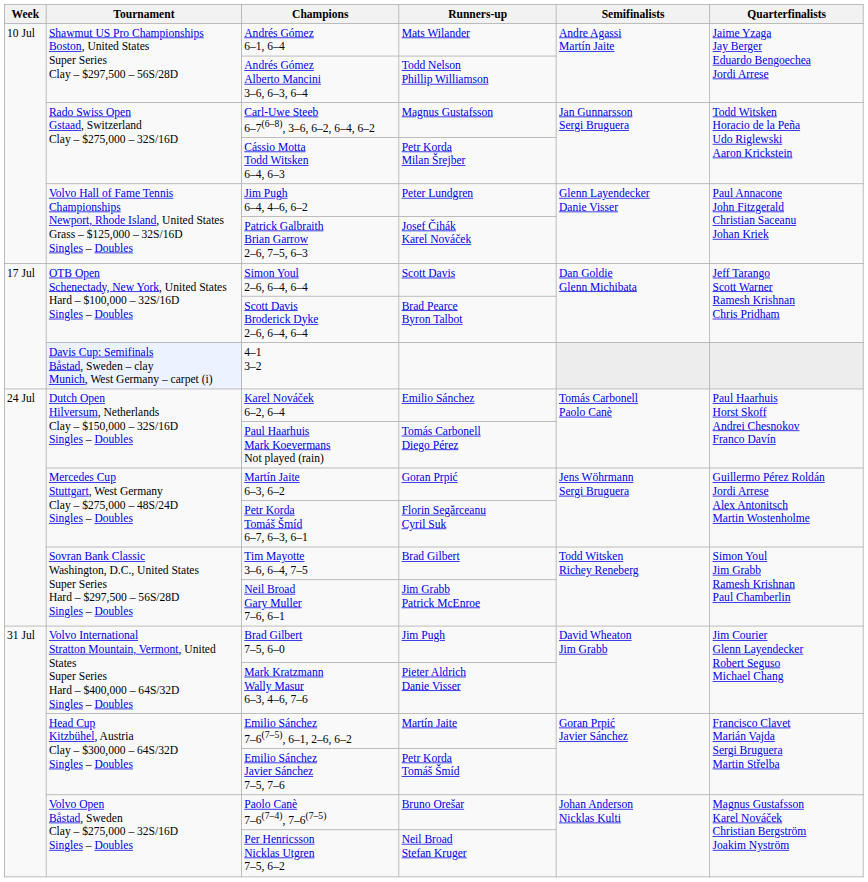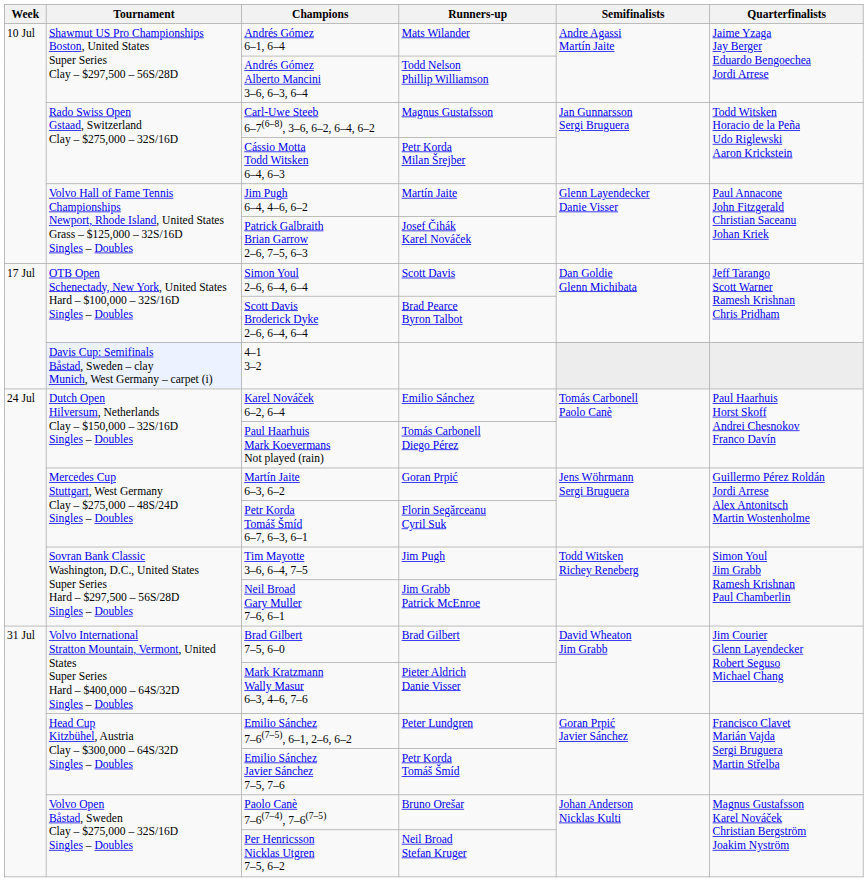Jim Pugh 6–4, 4–6, 6–2 | Runners-up: Peter Lundgren -> Martín Jaite
Tim Mayotte 3–6, 6–4, 7–5 | Runners-up: Brad Gilbert -> Jim Pugh
Brad Gilbert 7–5, 6–0 | Runners-up: Jim Pugh -> Brad Gilbert
Emilio Sánchez 7–6(7–5), 6–1, 2–6, 6–2 | Runners-up: Martín Jaite -> Peter Lundgren
